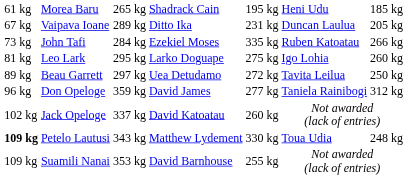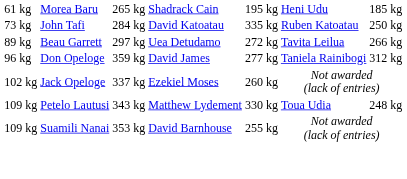- row: 67 kg | Vaipava Ioane | 289 kg | Ditto Ika | 231 kg | Duncan Laulua | 205 kg
John Tafi | column 4: Ezekiel Moses -> David Katoatau
John Tafi | column 7: 266 kg -> 250 kg
- row: 81 kg | Leo Lark | 295 kg | Larko Doguape | 275 kg | Igo Lohia | 260 kg
Beau Garrett | column 7: 250 kg -> 266 kg
Jack Opeloge | column 4: David Katoatau -> Ezekiel Moses
Petelo Lautusi | column 1: bold -> normal
